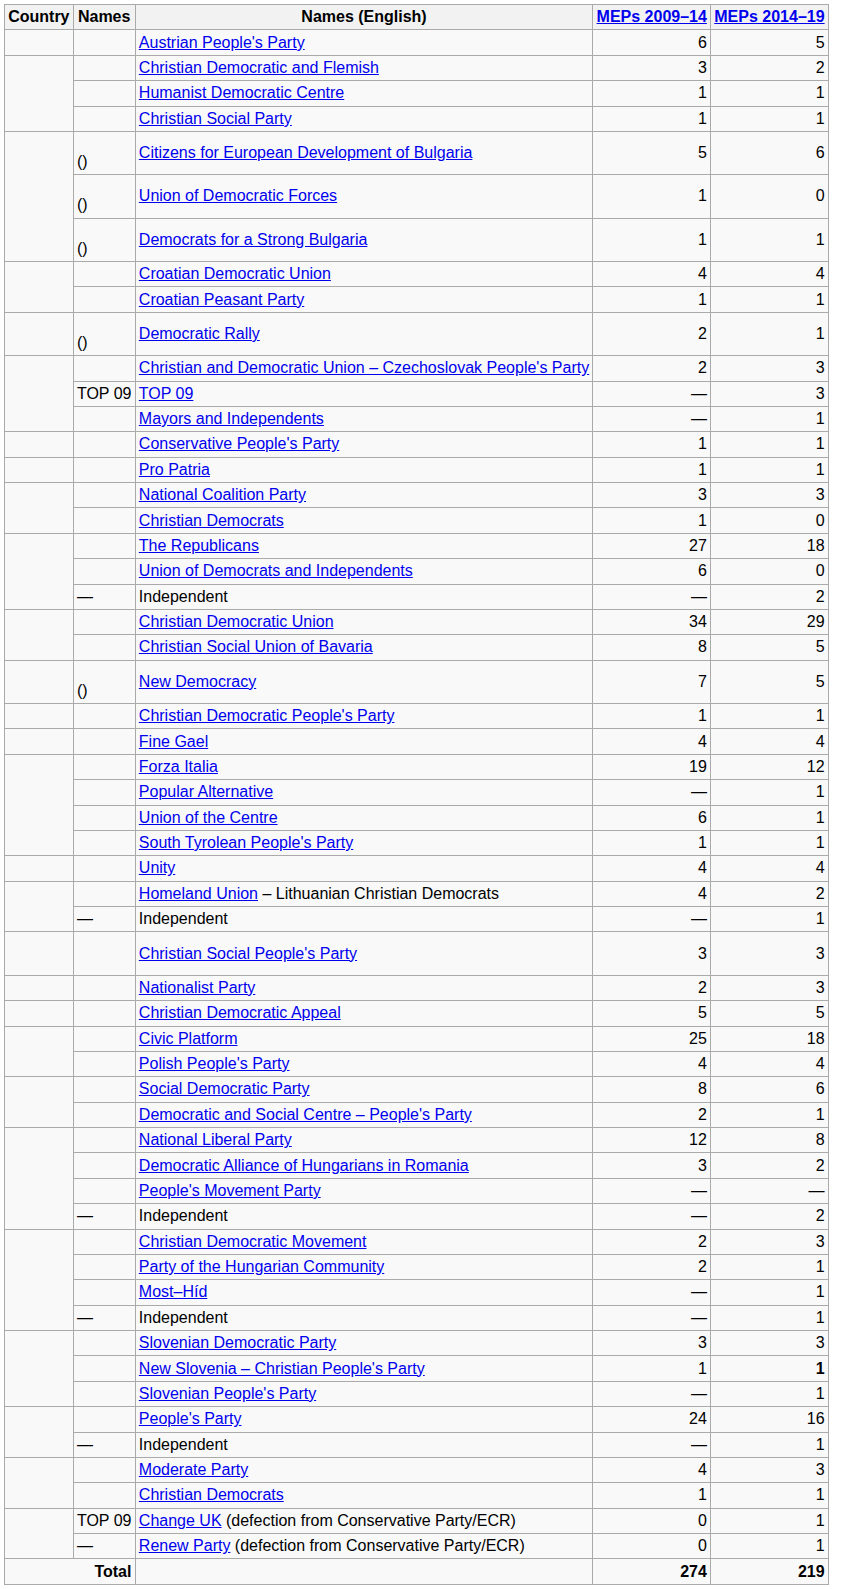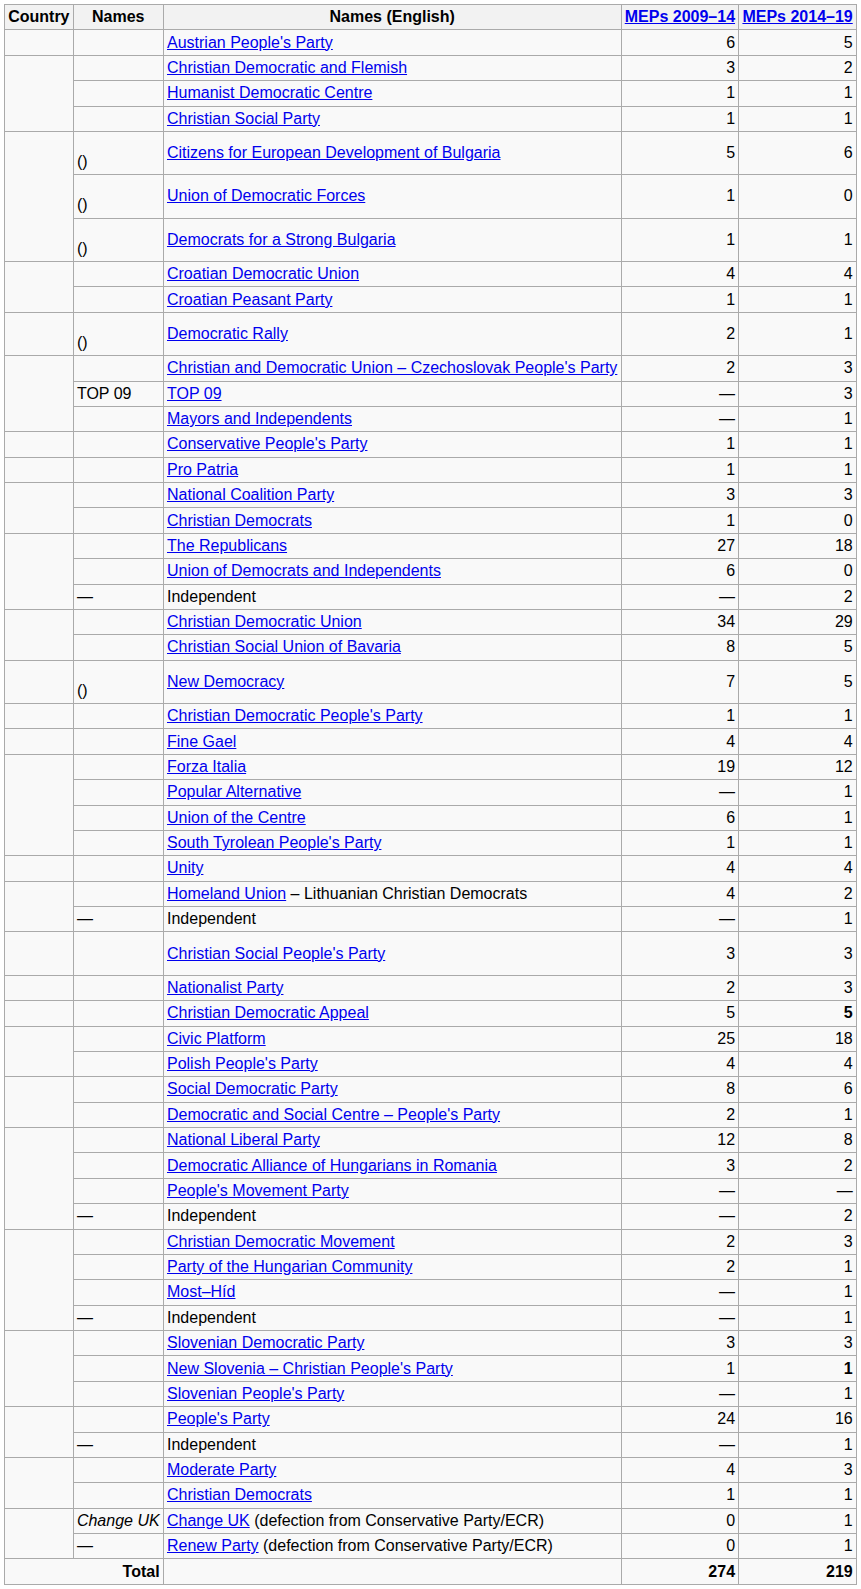Christian Democratic Appeal | MEPs 2014–19: normal -> bold
Change UK (defection from Conservative Party/ECR) | Names: TOP 09 -> Change UK
